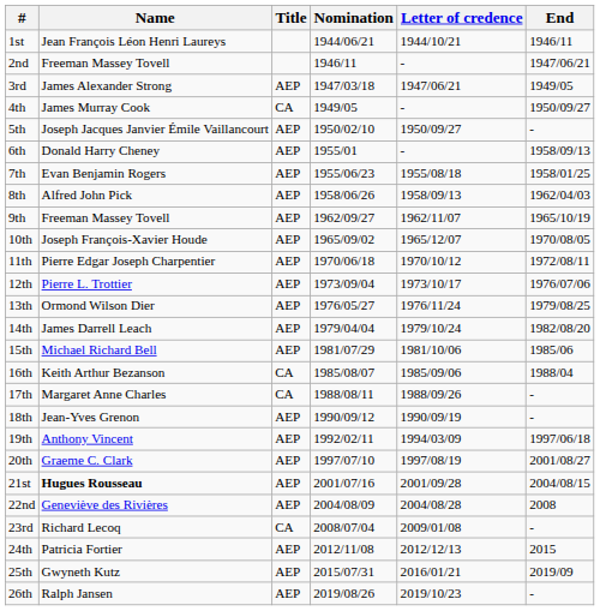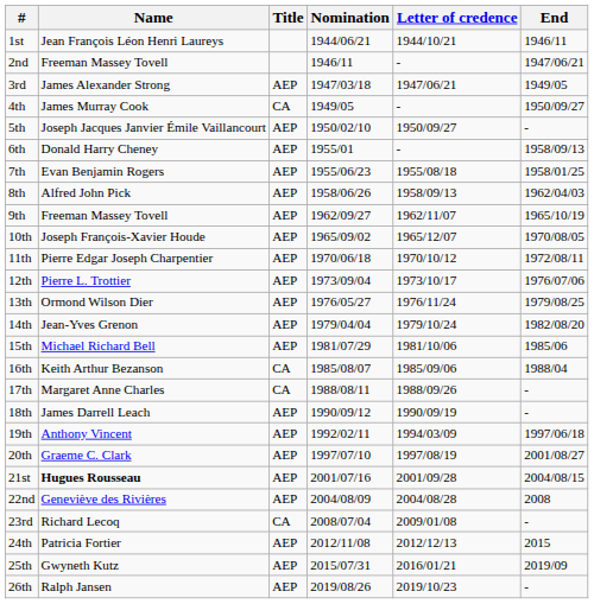14th | Name: James Darrell Leach -> Jean-Yves Grenon
18th | Name: Jean-Yves Grenon -> James Darrell Leach
